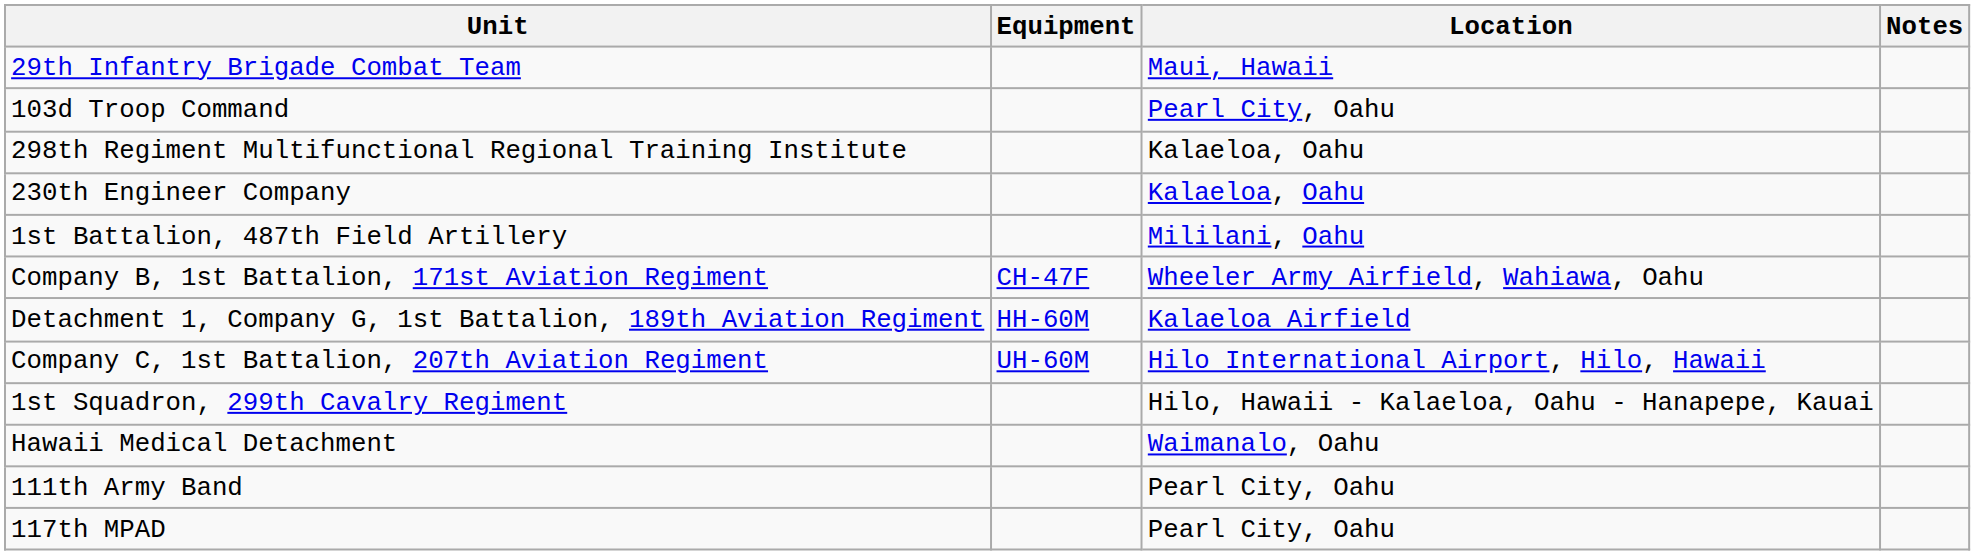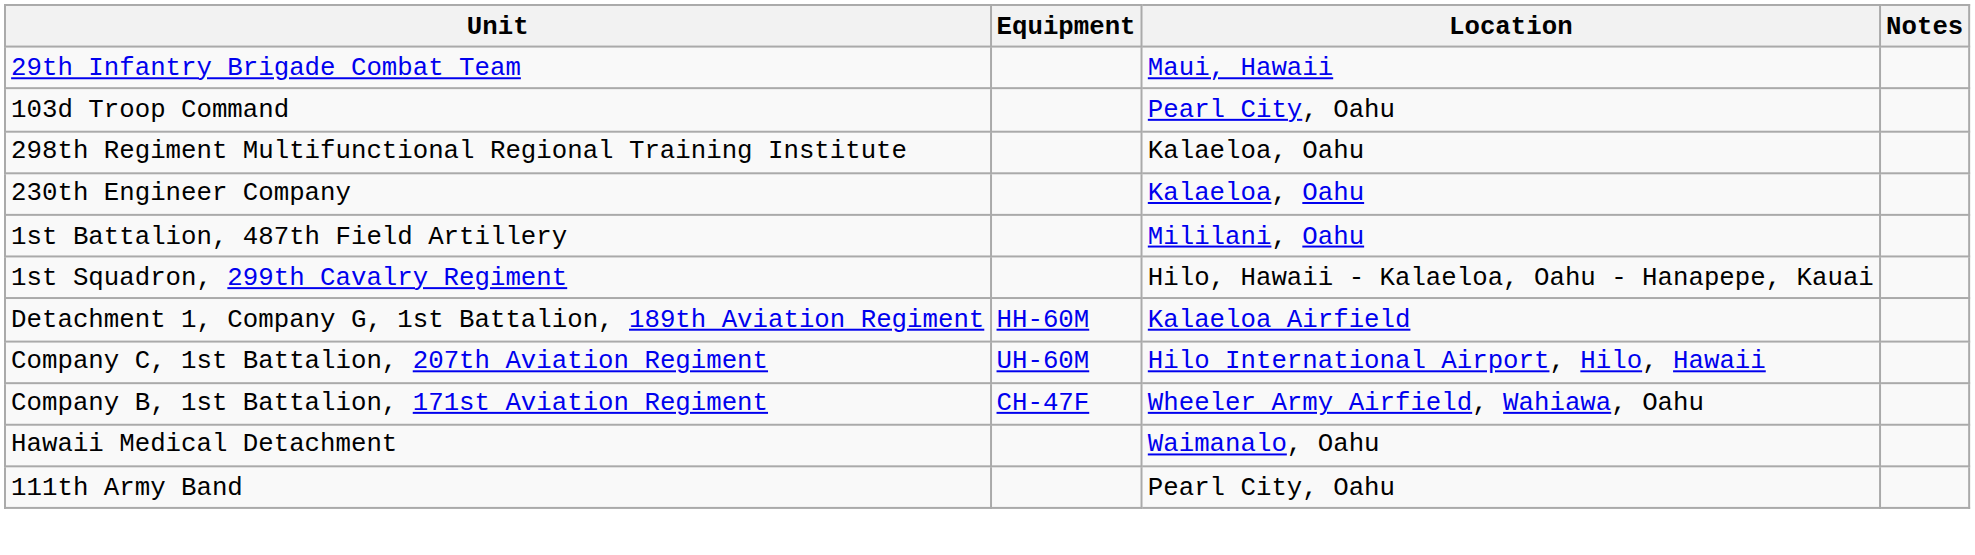rows swapped: Company B, 1st Battalion, 171st Aviation Regiment <-> 1st Squadron, 299th Cavalry Regiment
- row: 117th MPAD | Pearl City, Oahu
